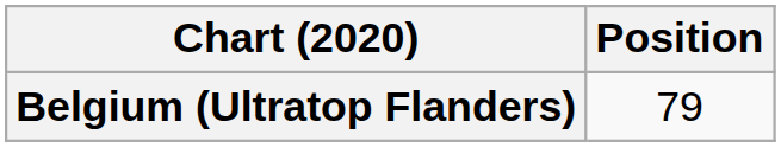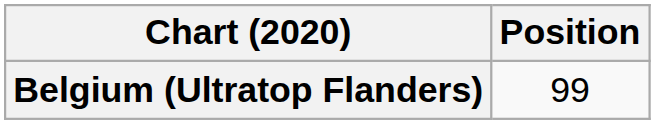Belgium (Ultratop Flanders) | Position: 79 -> 99
